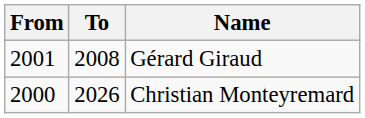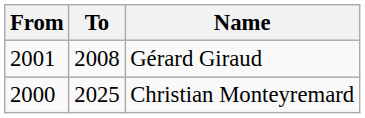Christian Monteyremard | To: 2026 -> 2025
